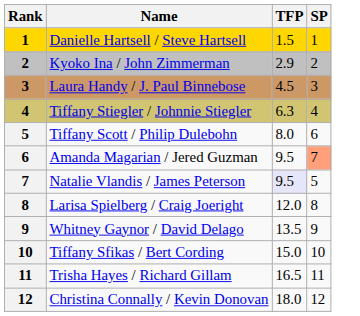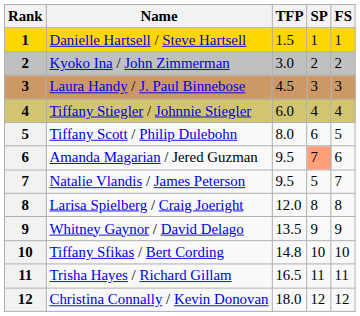+ column: FS | 1 | 2 | 3 | 4 | 5 | 6 | 7 | 8 | 9 | 10 | 11 | 12
Kyoko Ina / John Zimmerman | TFP: 2.9 -> 3.0
Tiffany Stiegler / Johnnie Stiegler | TFP: 6.3 -> 6.0
Natalie Vlandis / James Peterson | TFP: lavender background -> no background
Tiffany Sfikas / Bert Cording | TFP: 15.0 -> 14.8
